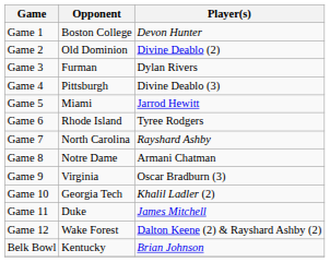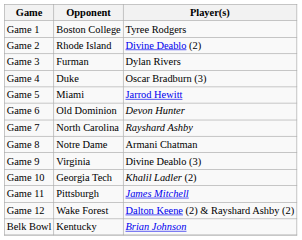Game 1 | Player(s): Devon Hunter -> Tyree Rodgers
Game 2 | Opponent: Old Dominion -> Rhode Island
Game 4 | Opponent: Pittsburgh -> Duke
Game 4 | Player(s): Divine Deablo (3) -> Oscar Bradburn (3)
Game 6 | Opponent: Rhode Island -> Old Dominion
Game 6 | Player(s): Tyree Rodgers -> Devon Hunter
Game 9 | Player(s): Oscar Bradburn (3) -> Divine Deablo (3)
Game 11 | Opponent: Duke -> Pittsburgh
